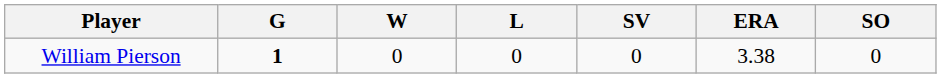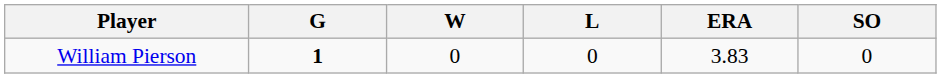- column: SV | 0
William Pierson | ERA: 3.38 -> 3.83
